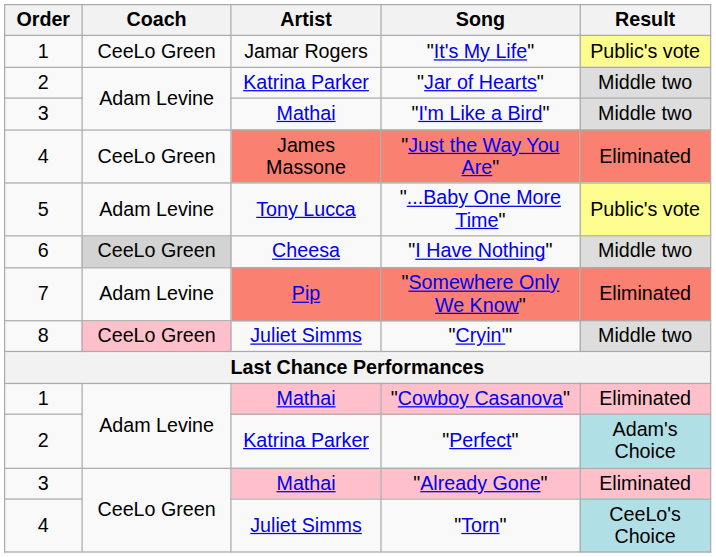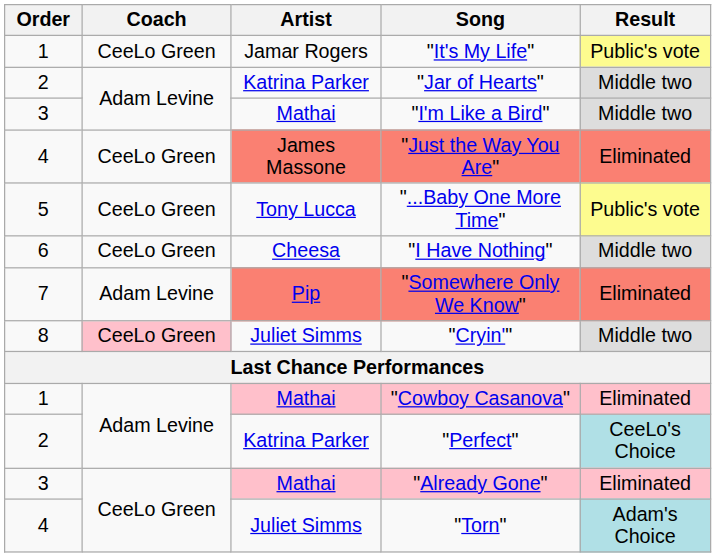"...Baby One More Time" | Coach: Adam Levine -> CeeLo Green
"I Have Nothing" | Coach: lightgrey background -> no background
"Perfect" | Result: Adam's Choice -> CeeLo's Choice
"Torn" | Result: CeeLo's Choice -> Adam's Choice
